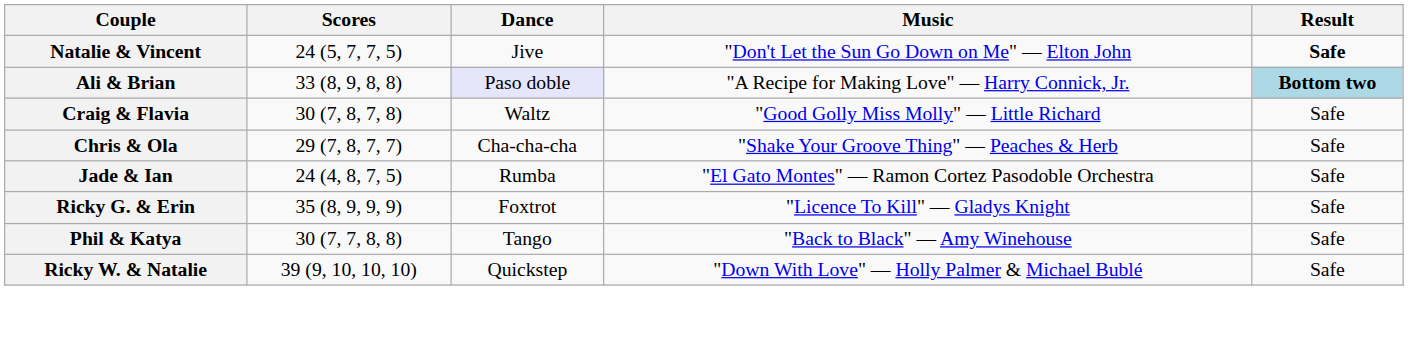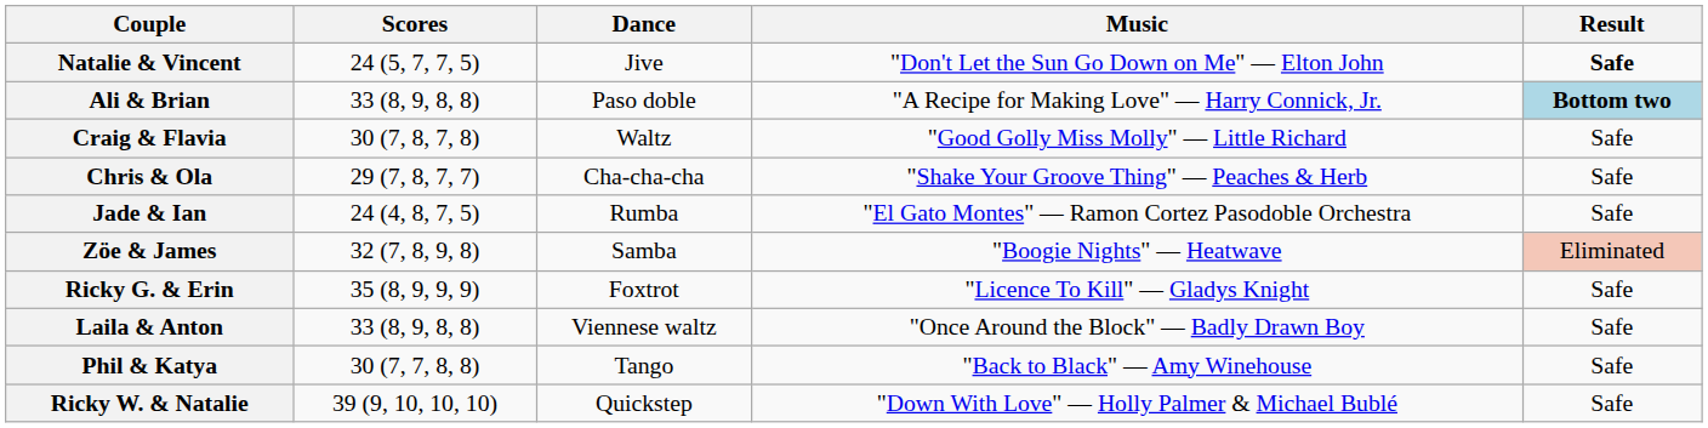Ali & Brian | Dance: lavender background -> no background
+ row: Zöe & James | 32 (7, 8, 9, 8) | Samba | "Boogie Nights" — Heatwave | Eliminated
+ row: Laila & Anton | 33 (8, 9, 8, 8) | Viennese waltz | "Once Around the Block" — Badly Drawn Boy | Safe
